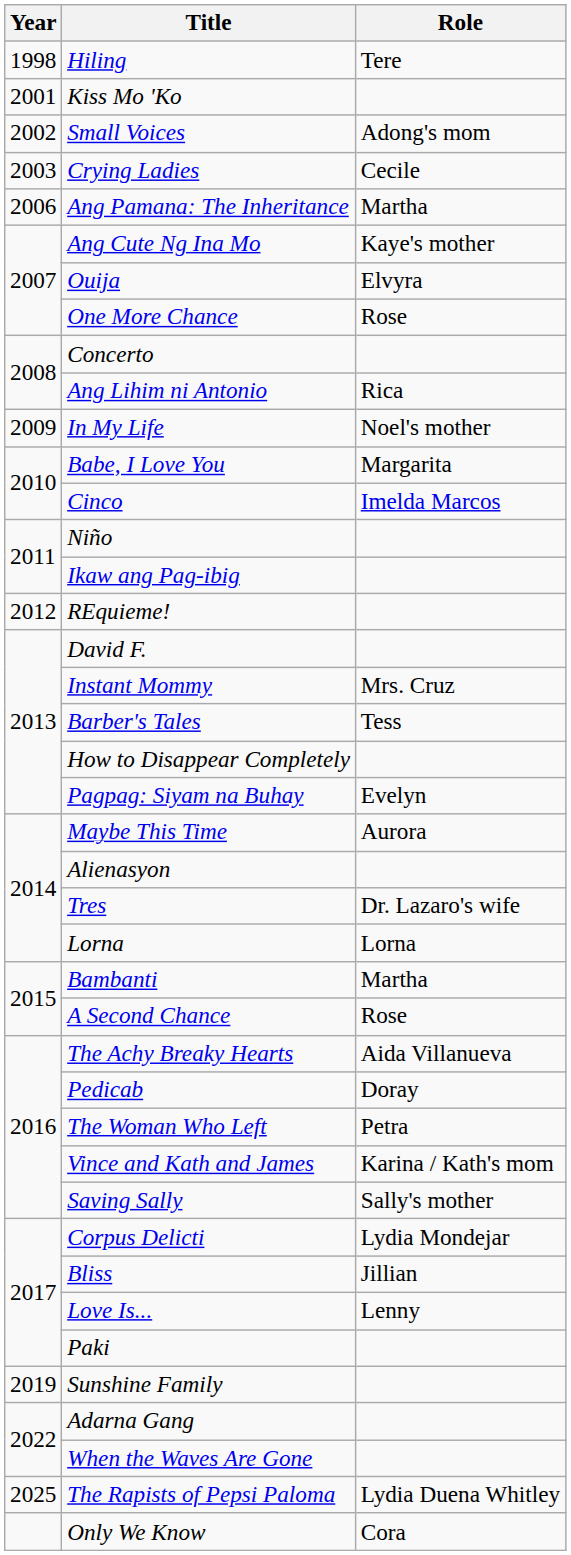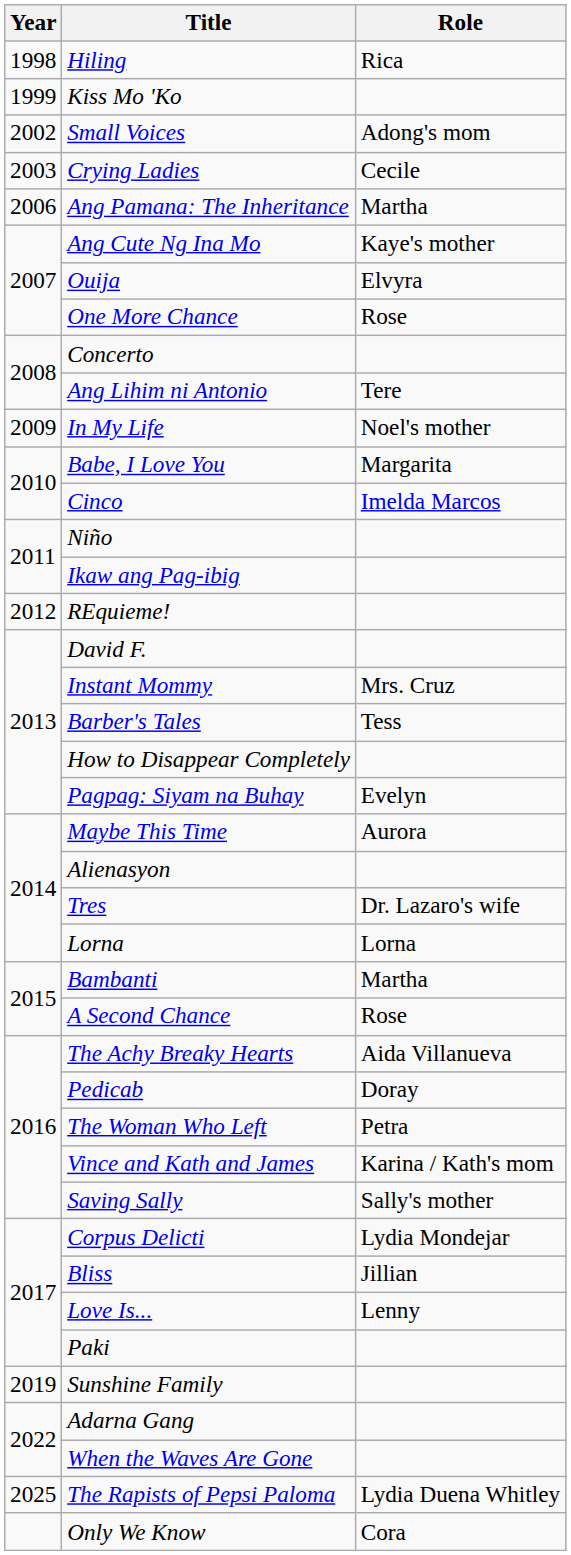Hiling | Role: Tere -> Rica
Kiss Mo 'Ko | Year: 2001 -> 1999
Ang Lihim ni Antonio | Role: Rica -> Tere
